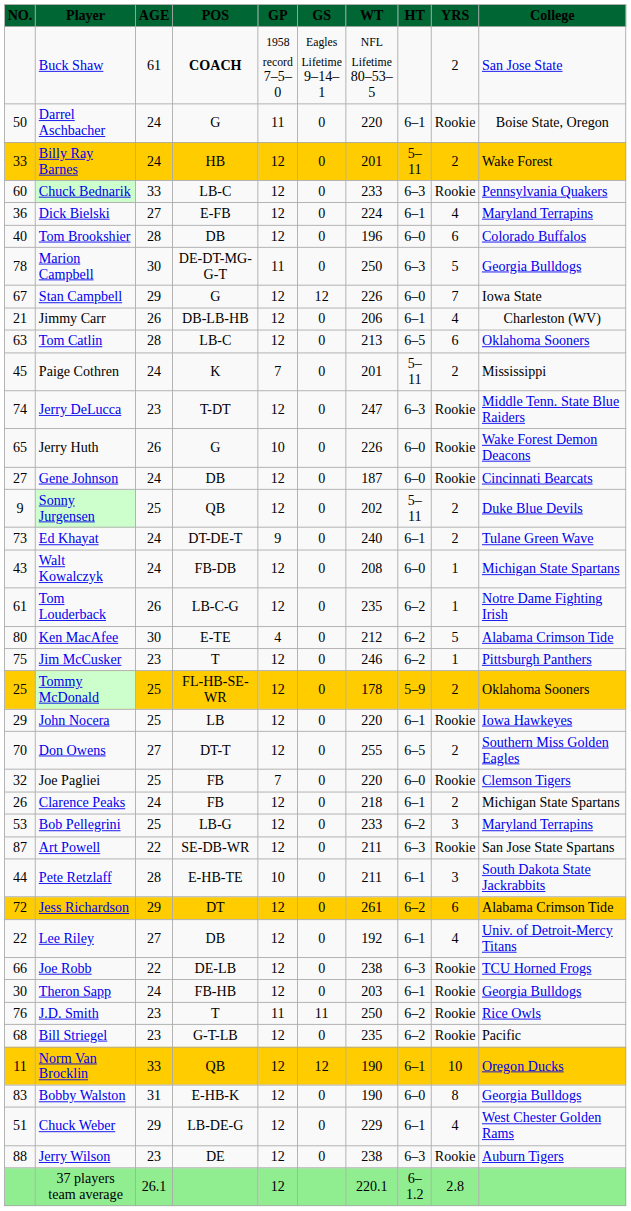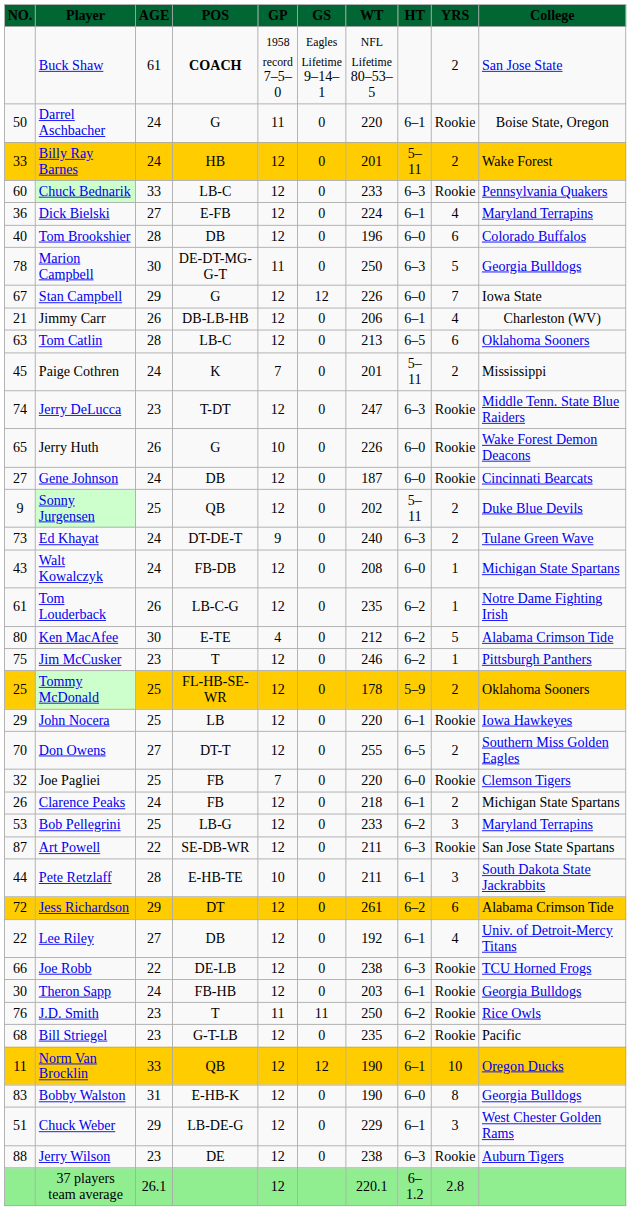Ed Khayat | HT: 6–1 -> 6–3
Chuck Weber | YRS: 4 -> 3
